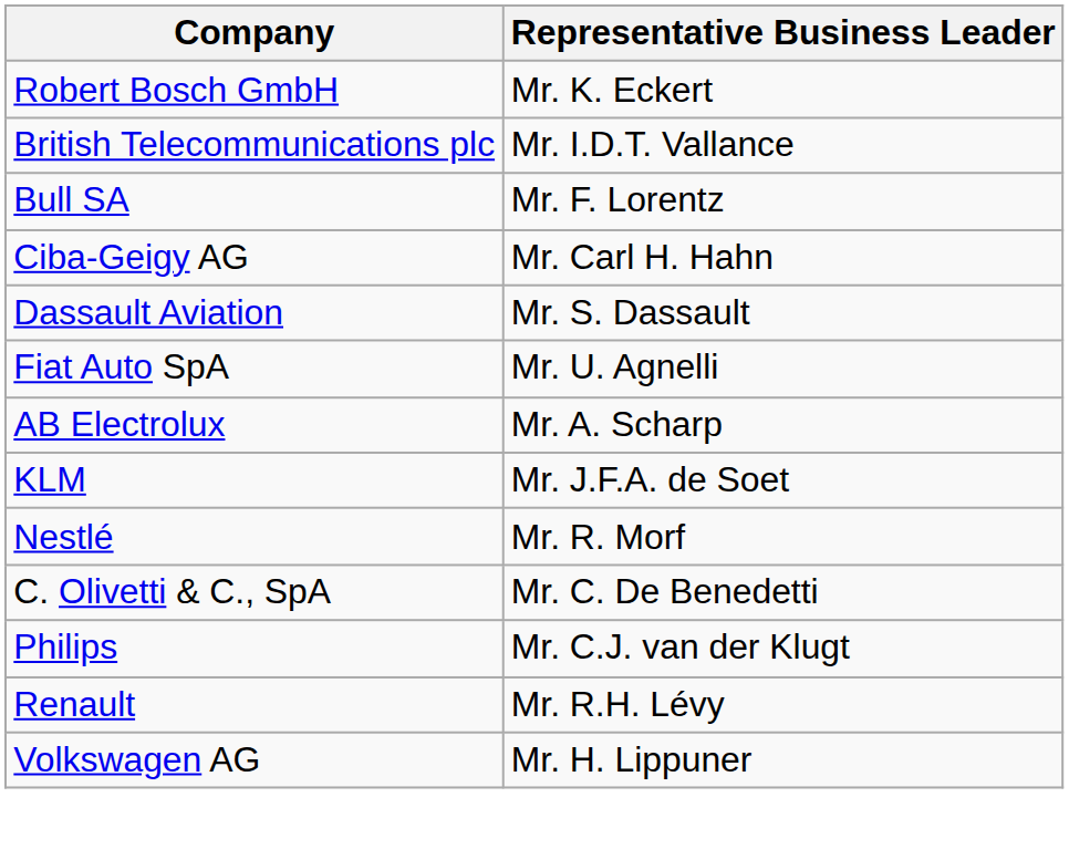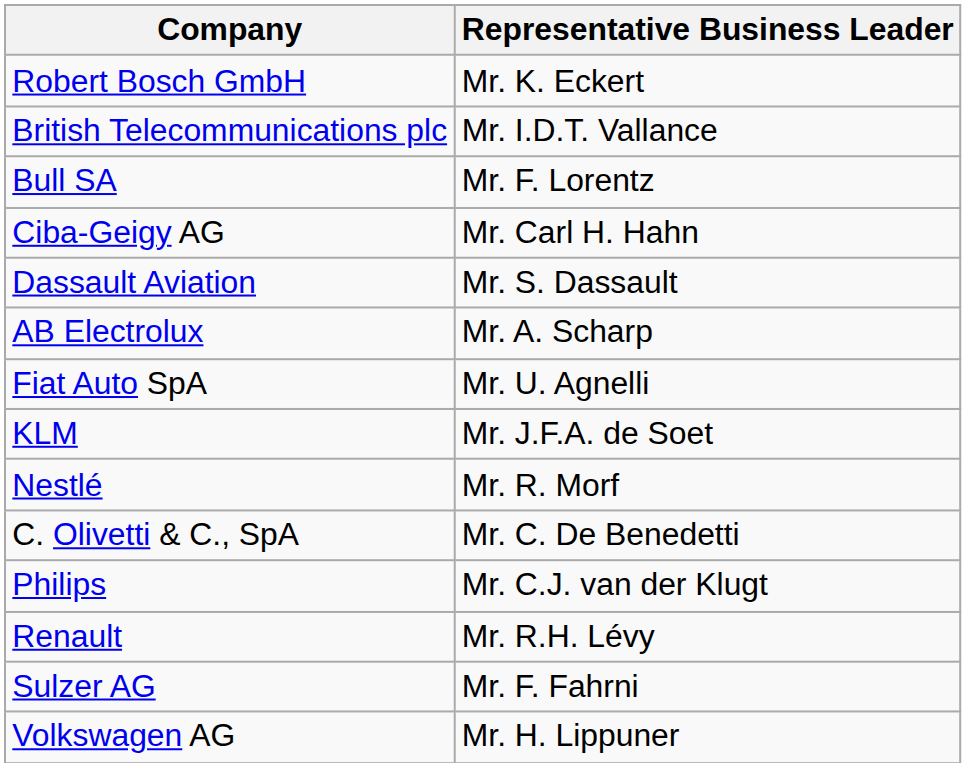rows swapped: AB Electrolux <-> Fiat Auto SpA
+ row: Sulzer AG | Mr. F. Fahrni
